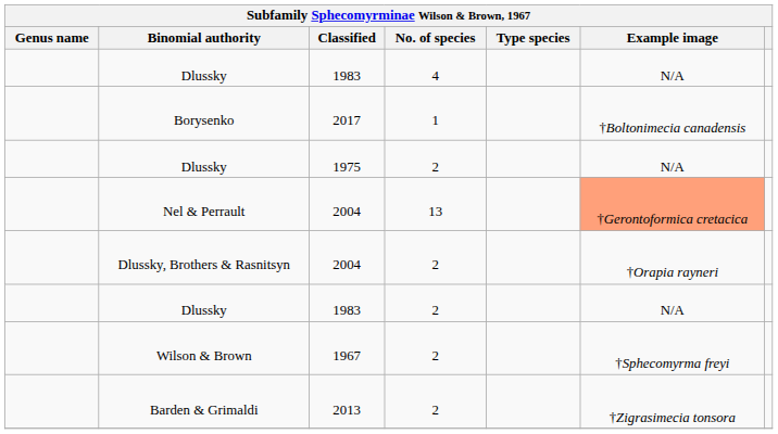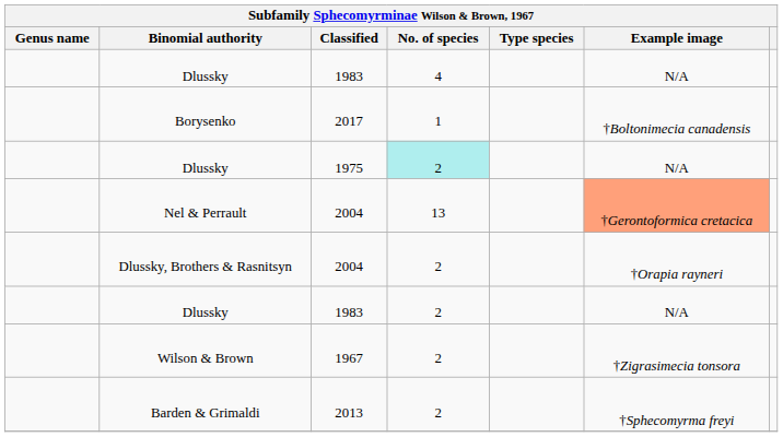Dlussky / 1975 | No. of species: no background -> paleturquoise background
Wilson & Brown | Example image: †Sphecomyrma freyi -> †Zigrasimecia tonsora
Barden & Grimaldi | Example image: †Zigrasimecia tonsora -> †Sphecomyrma freyi
